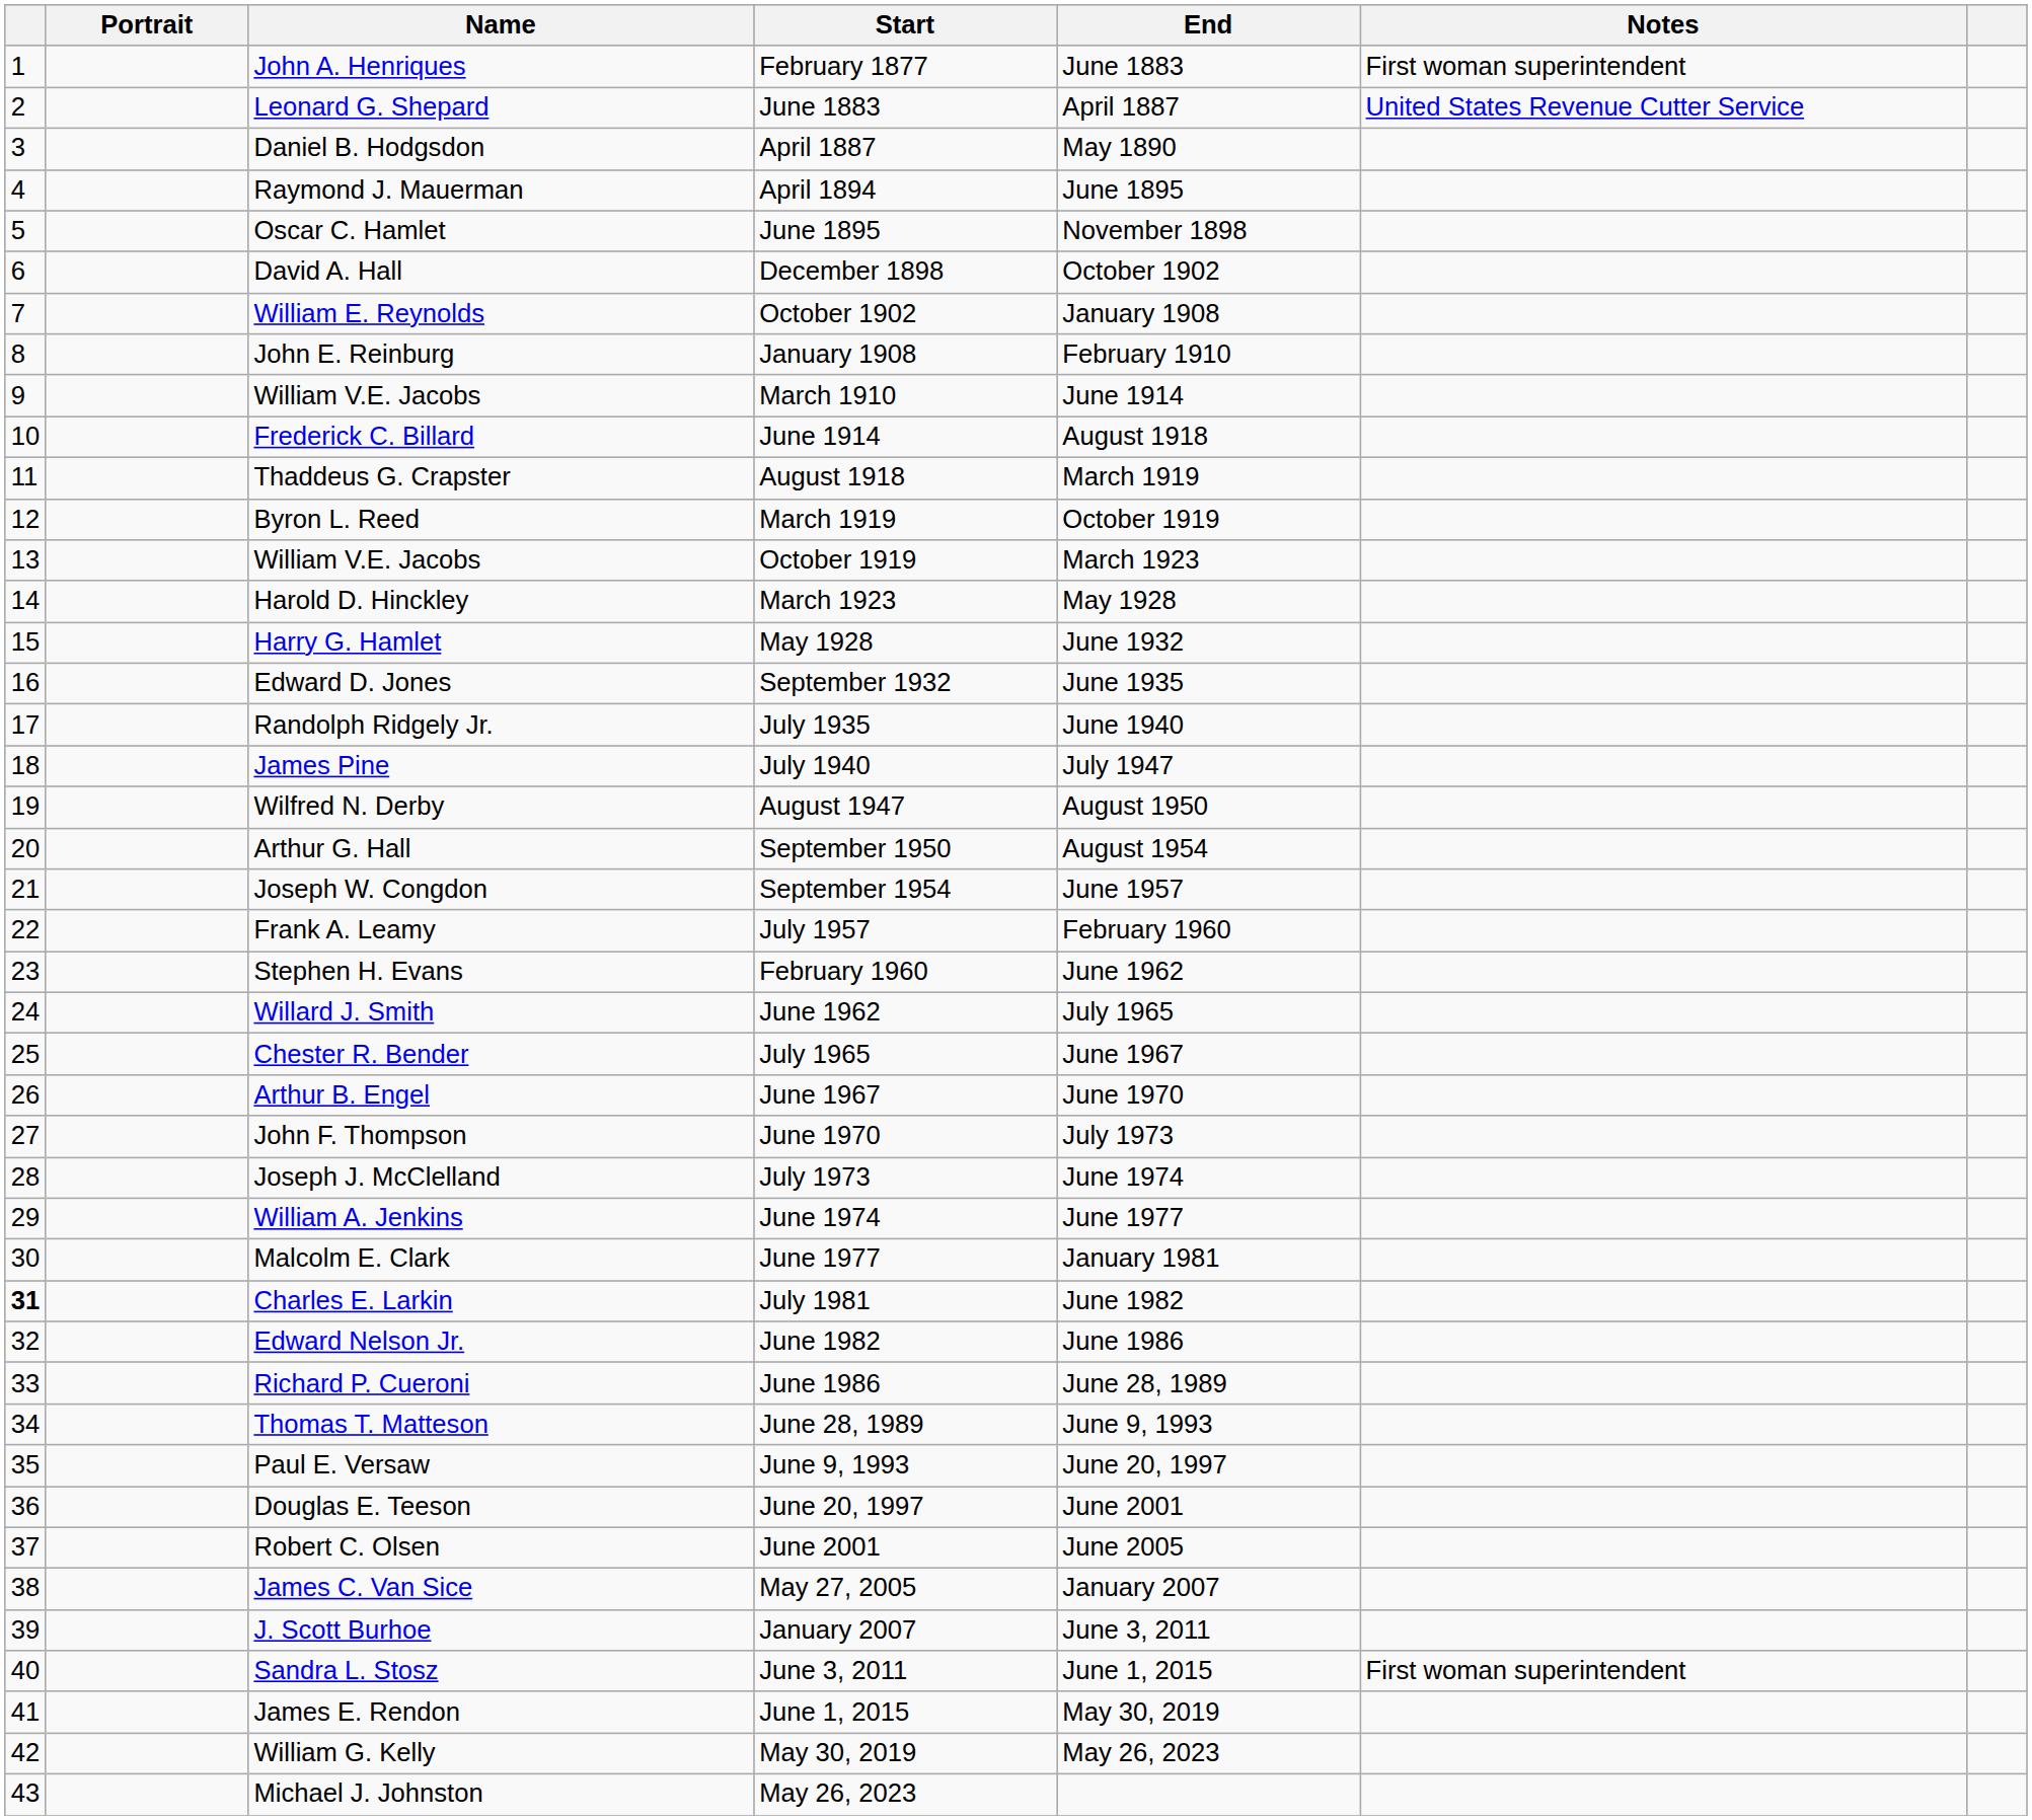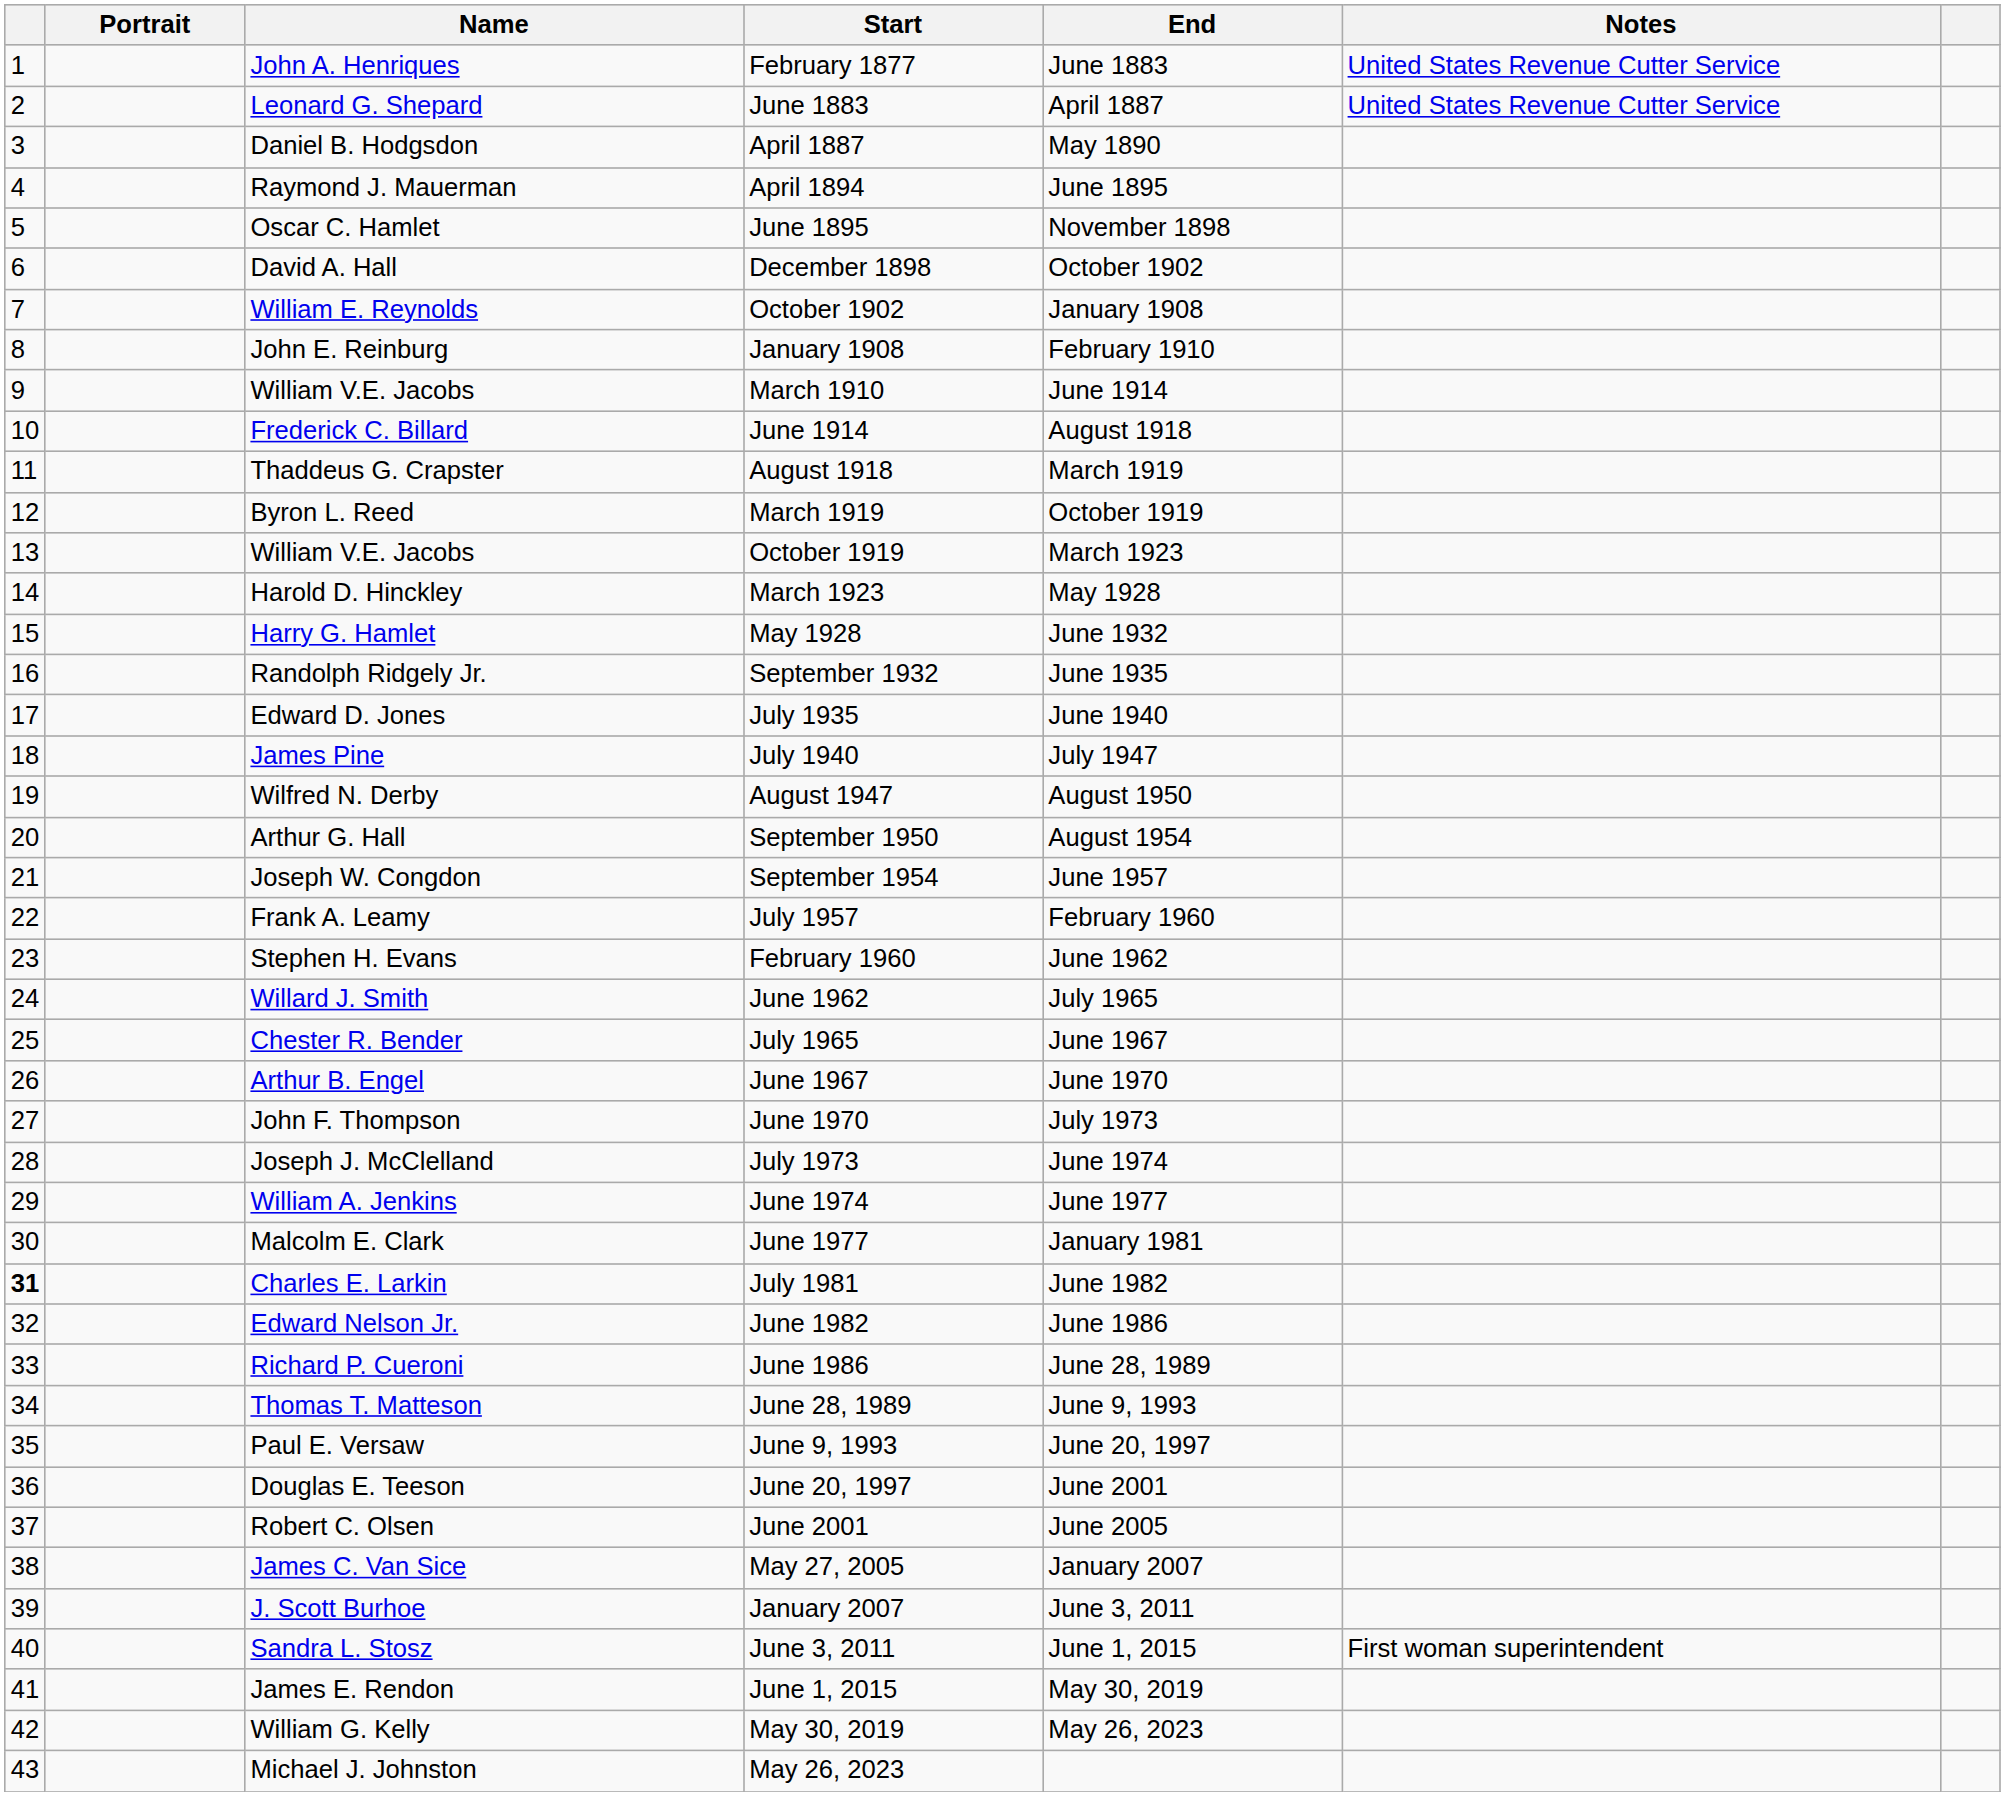February 1877 | Notes: First woman superintendent -> United States Revenue Cutter Service
September 1932 | Name: Edward D. Jones -> Randolph Ridgely Jr.
July 1935 | Name: Randolph Ridgely Jr. -> Edward D. Jones
